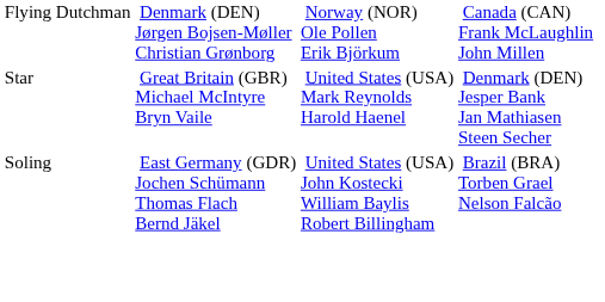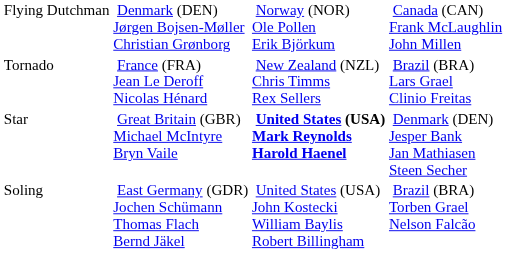+ row: Tornado | France (FRA) Jean Le Deroff Nicolas Hénard | New Zealand (NZL) Chris Timms Rex Sellers | Brazil (BRA) Lars Grael Clinio Freitas
Star | column 3: normal -> bold
